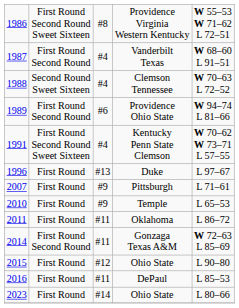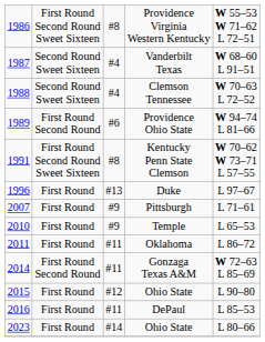Vanderbilt Texas | column 2: First Round Second Round -> Second Round Sweet Sixteen
Kentucky Penn State Clemson | column 3: #4 -> #8
